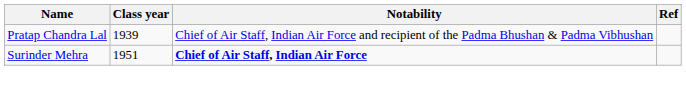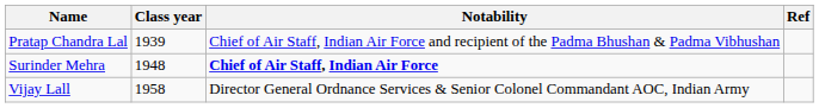Surinder Mehra | Class year: 1951 -> 1948
+ row: Vijay Lall | 1958 | Director General Ordnance Services & Senior Colonel Commandant AOC, Indian Army
